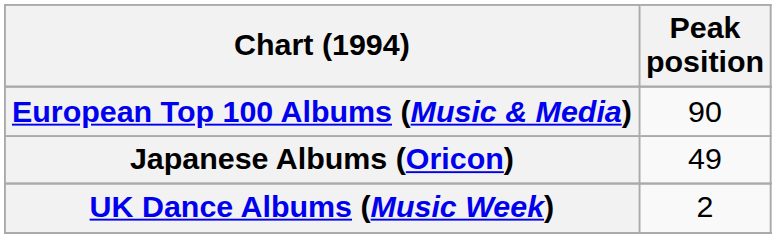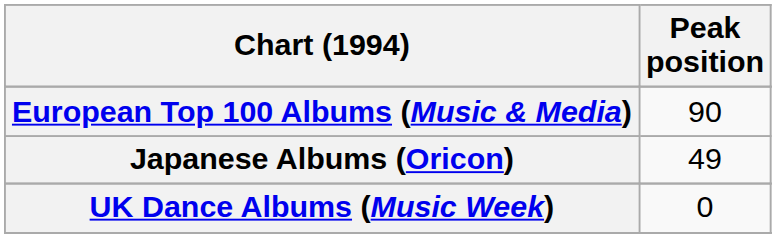UK Dance Albums (Music Week) | Peak position: 2 -> 0
